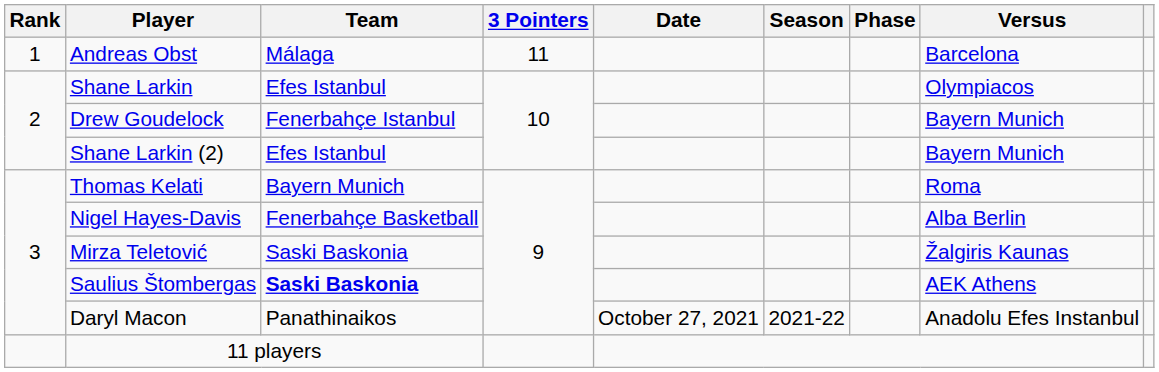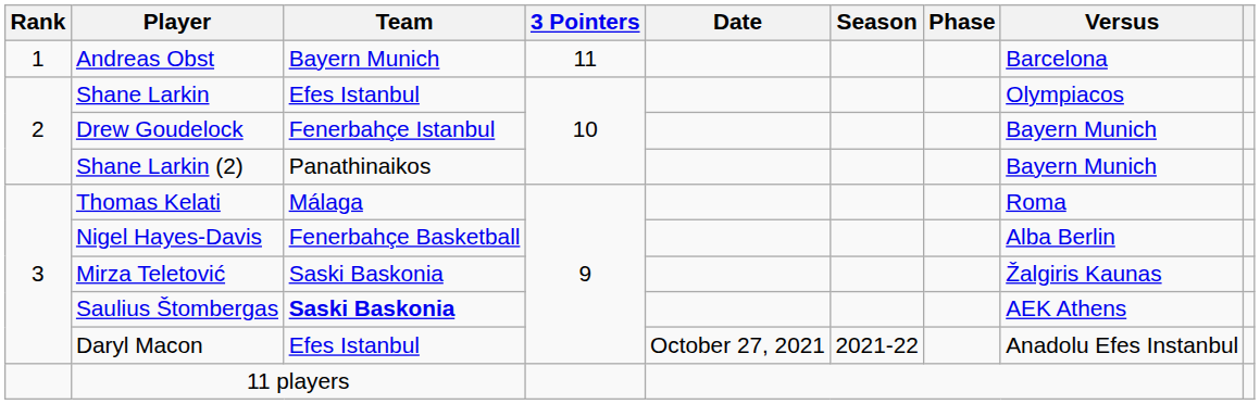Andreas Obst | Team: Málaga -> Bayern Munich
Shane Larkin (2) | Team: Efes Istanbul -> Panathinaikos
Thomas Kelati | Team: Bayern Munich -> Málaga
Daryl Macon | Team: Panathinaikos -> Efes Istanbul
